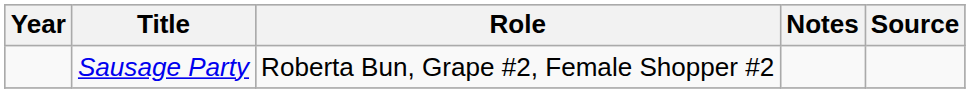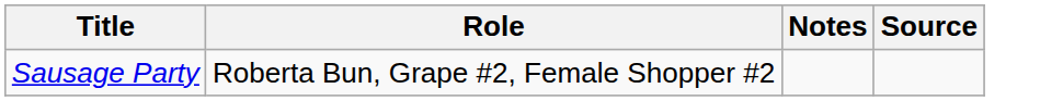- column: Year
